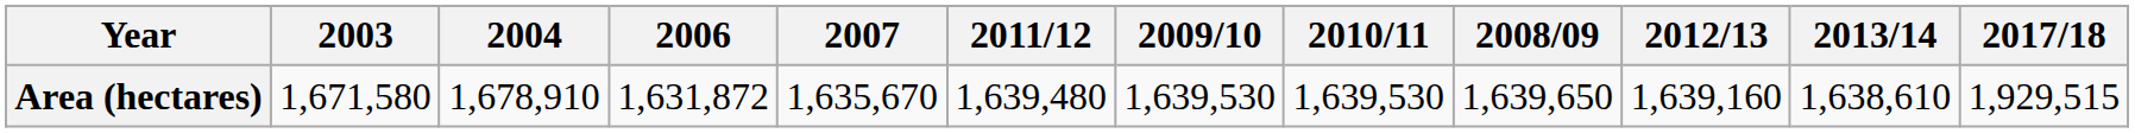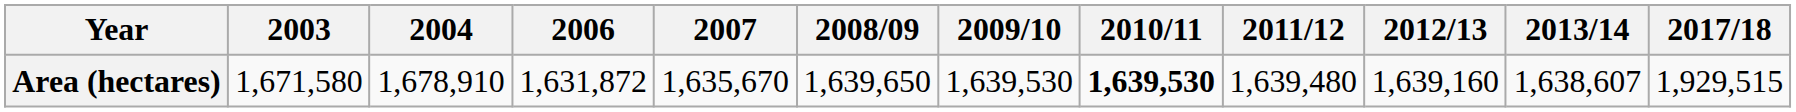columns swapped: 2008/09 <-> 2011/12
Area (hectares) | 2010/11: normal -> bold
Area (hectares) | 2013/14: 1,638,610 -> 1,638,607
